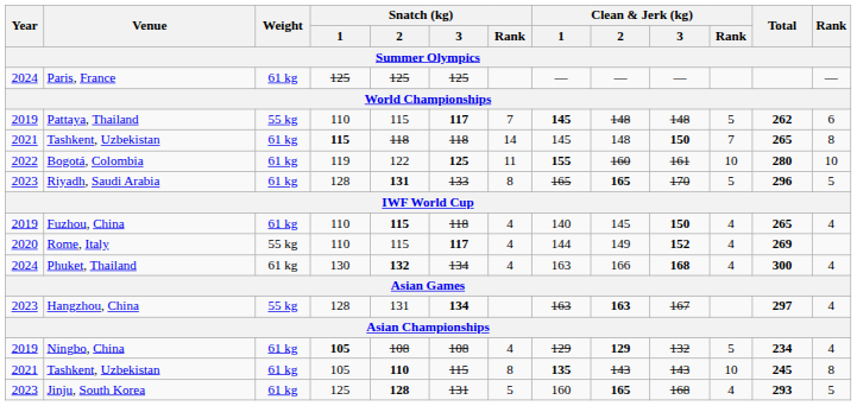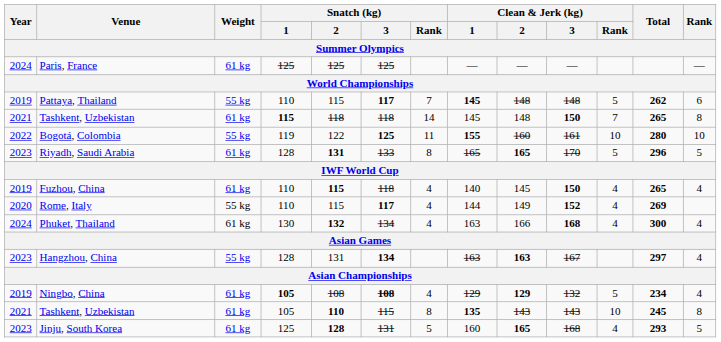Bogotá, Colombia | Weight: 61 kg -> 55 kg
Ningbo, China | Snatch (kg) / 3: normal -> bold
